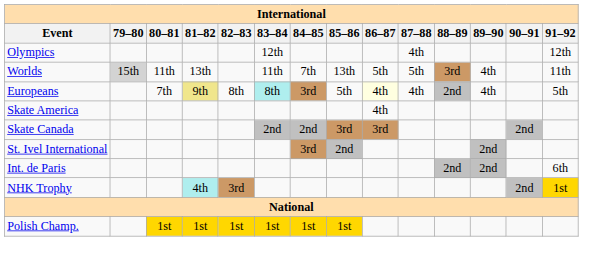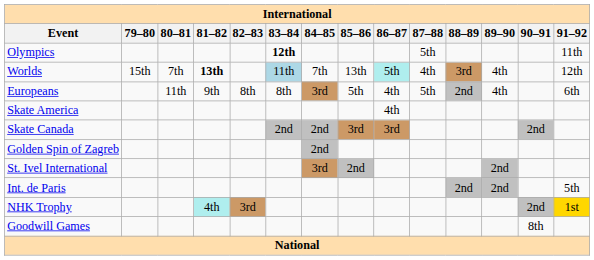Olympics | 83–84: normal -> bold
Olympics | 87–88: 4th -> 5th
Olympics | 91–92: 12th -> 11th
Worlds | 79–80: lightgrey background -> no background
Worlds | 80–81: 11th -> 7th
Worlds | 81–82: normal -> bold
Worlds | 83–84: no background -> lightblue background
Worlds | 86–87: no background -> paleturquoise background
Worlds | 87–88: 5th -> 4th
Worlds | 91–92: 11th -> 12th
Europeans | 80–81: 7th -> 11th
Europeans | 81–82: khaki background -> no background
Europeans | 83–84: paleturquoise background -> no background
Europeans | 86–87: lightyellow background -> no background
Europeans | 87–88: 4th -> 5th
Europeans | 91–92: 5th -> 6th
+ row: Golden Spin of Zagreb | 2nd
Int. de Paris | 91–92: 6th -> 5th
+ row: Goodwill Games | 8th
- row: Polish Champ. | 1st | 1st | 1st | 1st | 1st | 1st
